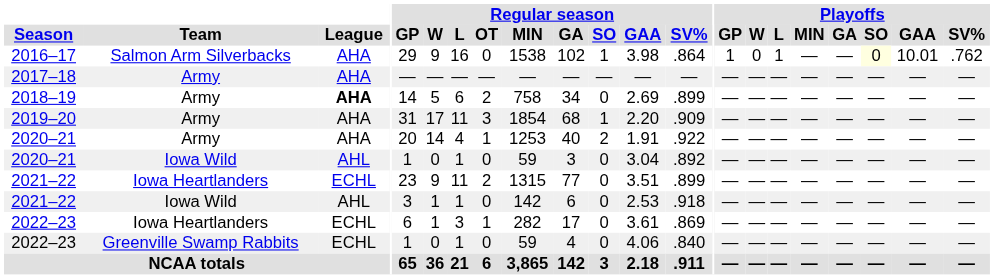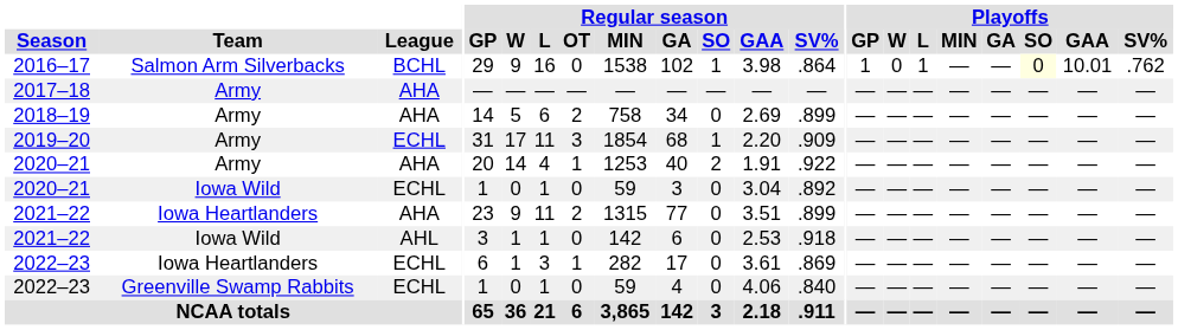2016–17 | League: AHA -> BCHL
2018–19 | League: bold -> normal
2019–20 | League: AHA -> ECHL
2020–21 / Iowa Wild | League: AHL -> ECHL
2021–22 / Iowa Heartlanders | League: ECHL -> AHA
